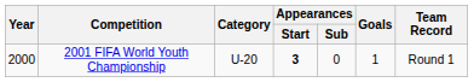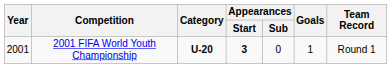2001 FIFA World Youth Championship | Year: 2000 -> 2001
2001 FIFA World Youth Championship | Category: normal -> bold
